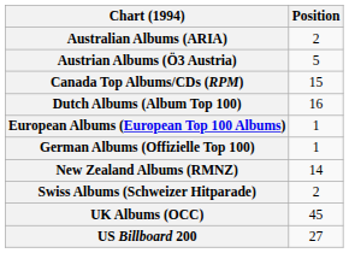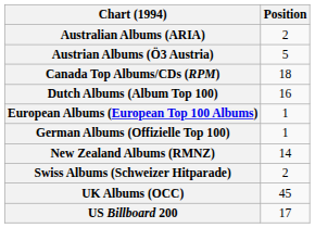Canada Top Albums/CDs (RPM) | Position: 15 -> 18
US Billboard 200 | Position: 27 -> 17
